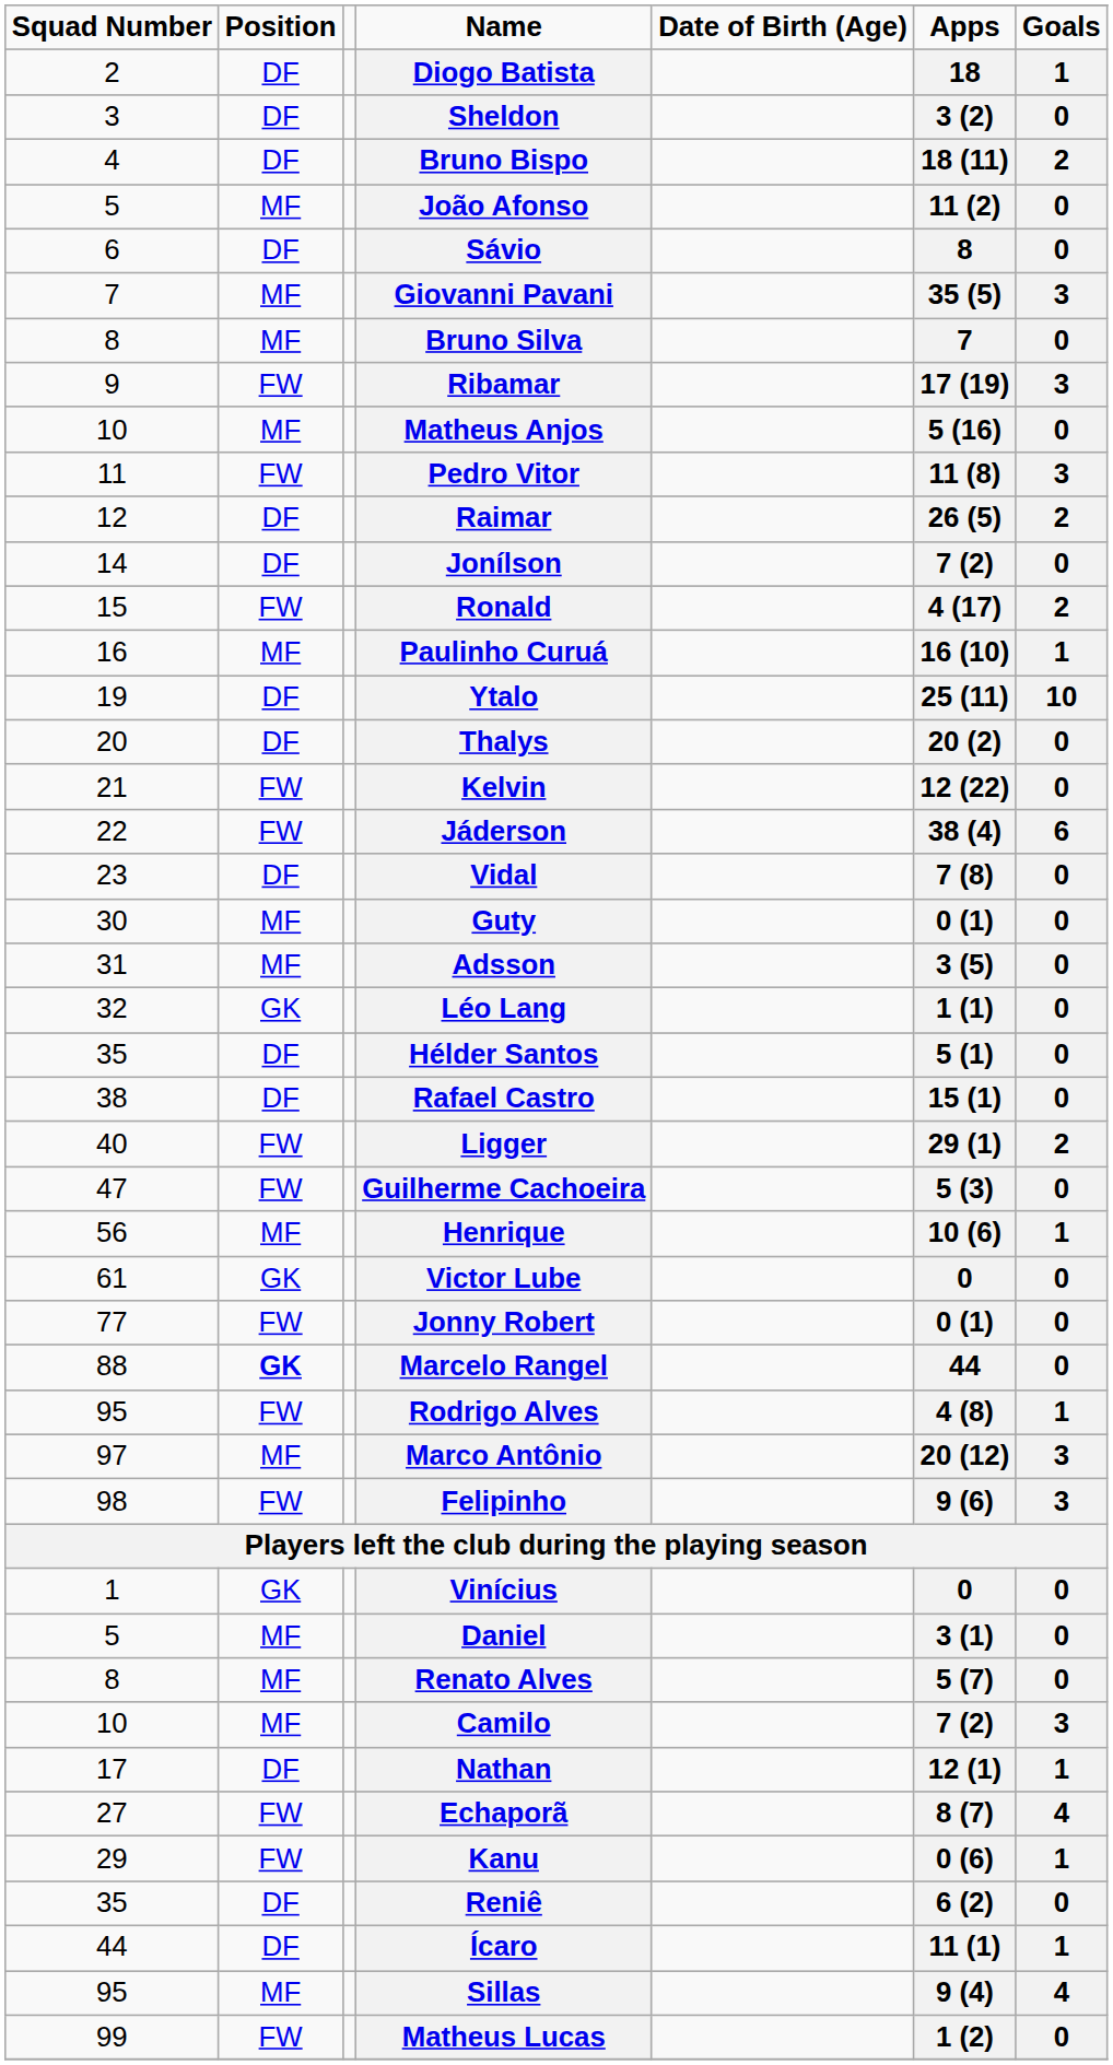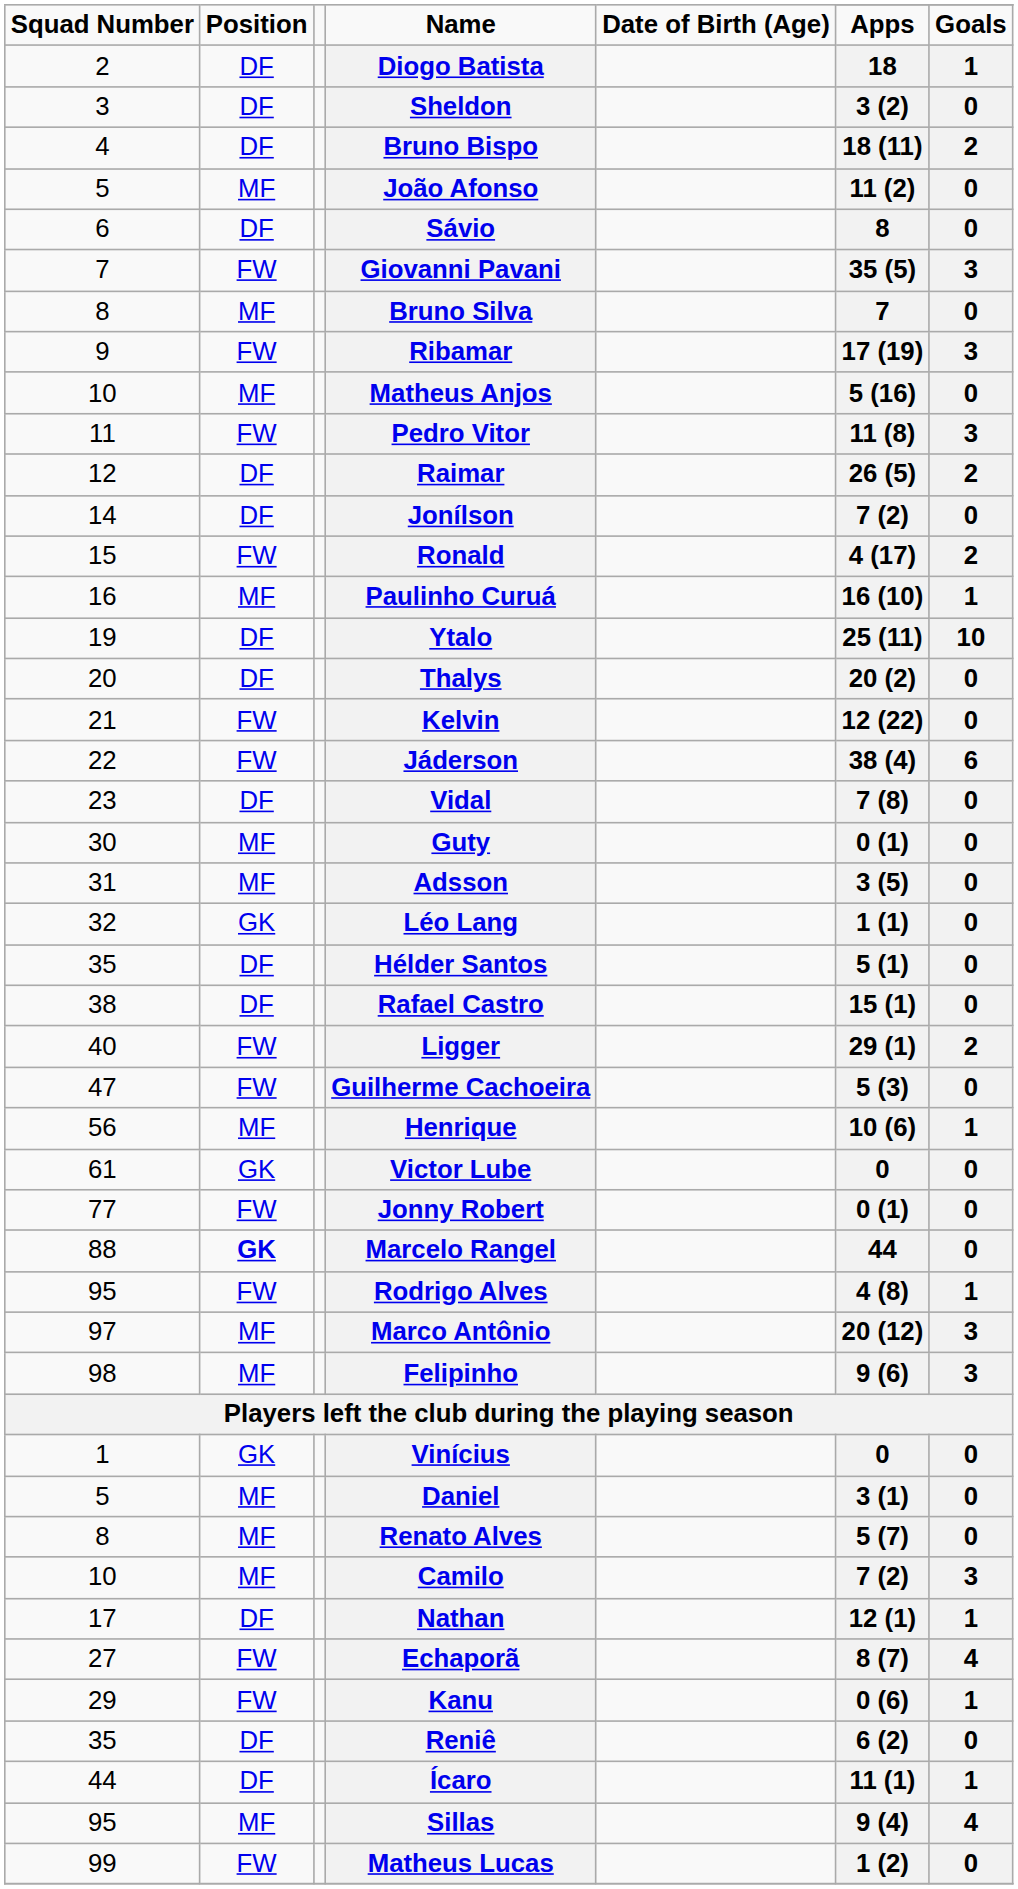Giovanni Pavani | Position: MF -> FW
Felipinho | Position: FW -> MF
